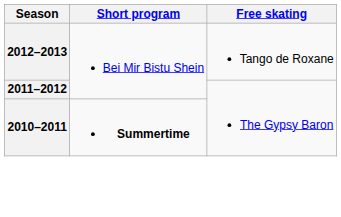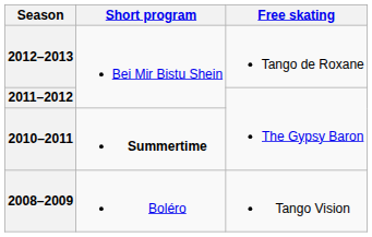+ row: 2008–2009 | Boléro | Tango Vision
